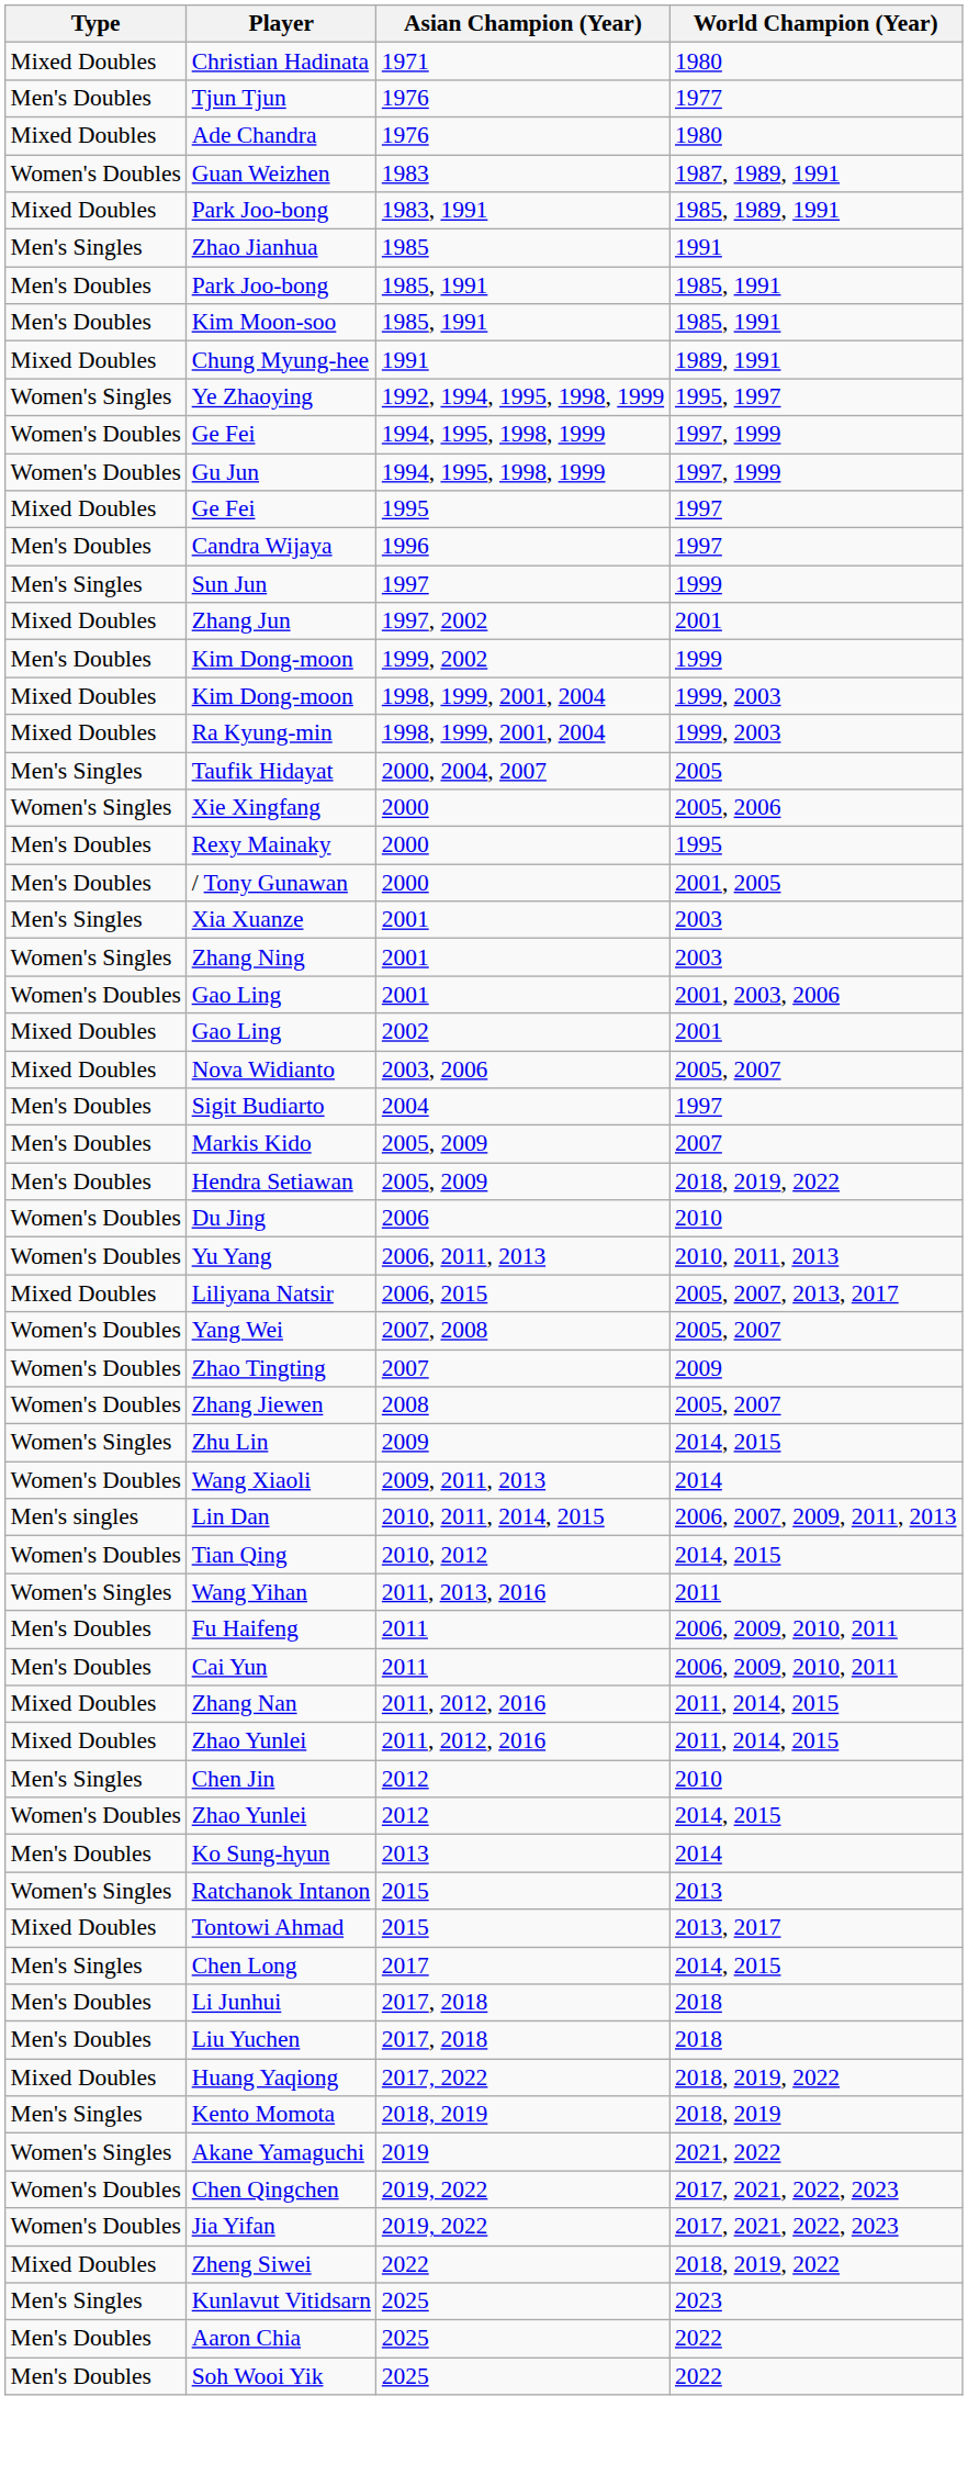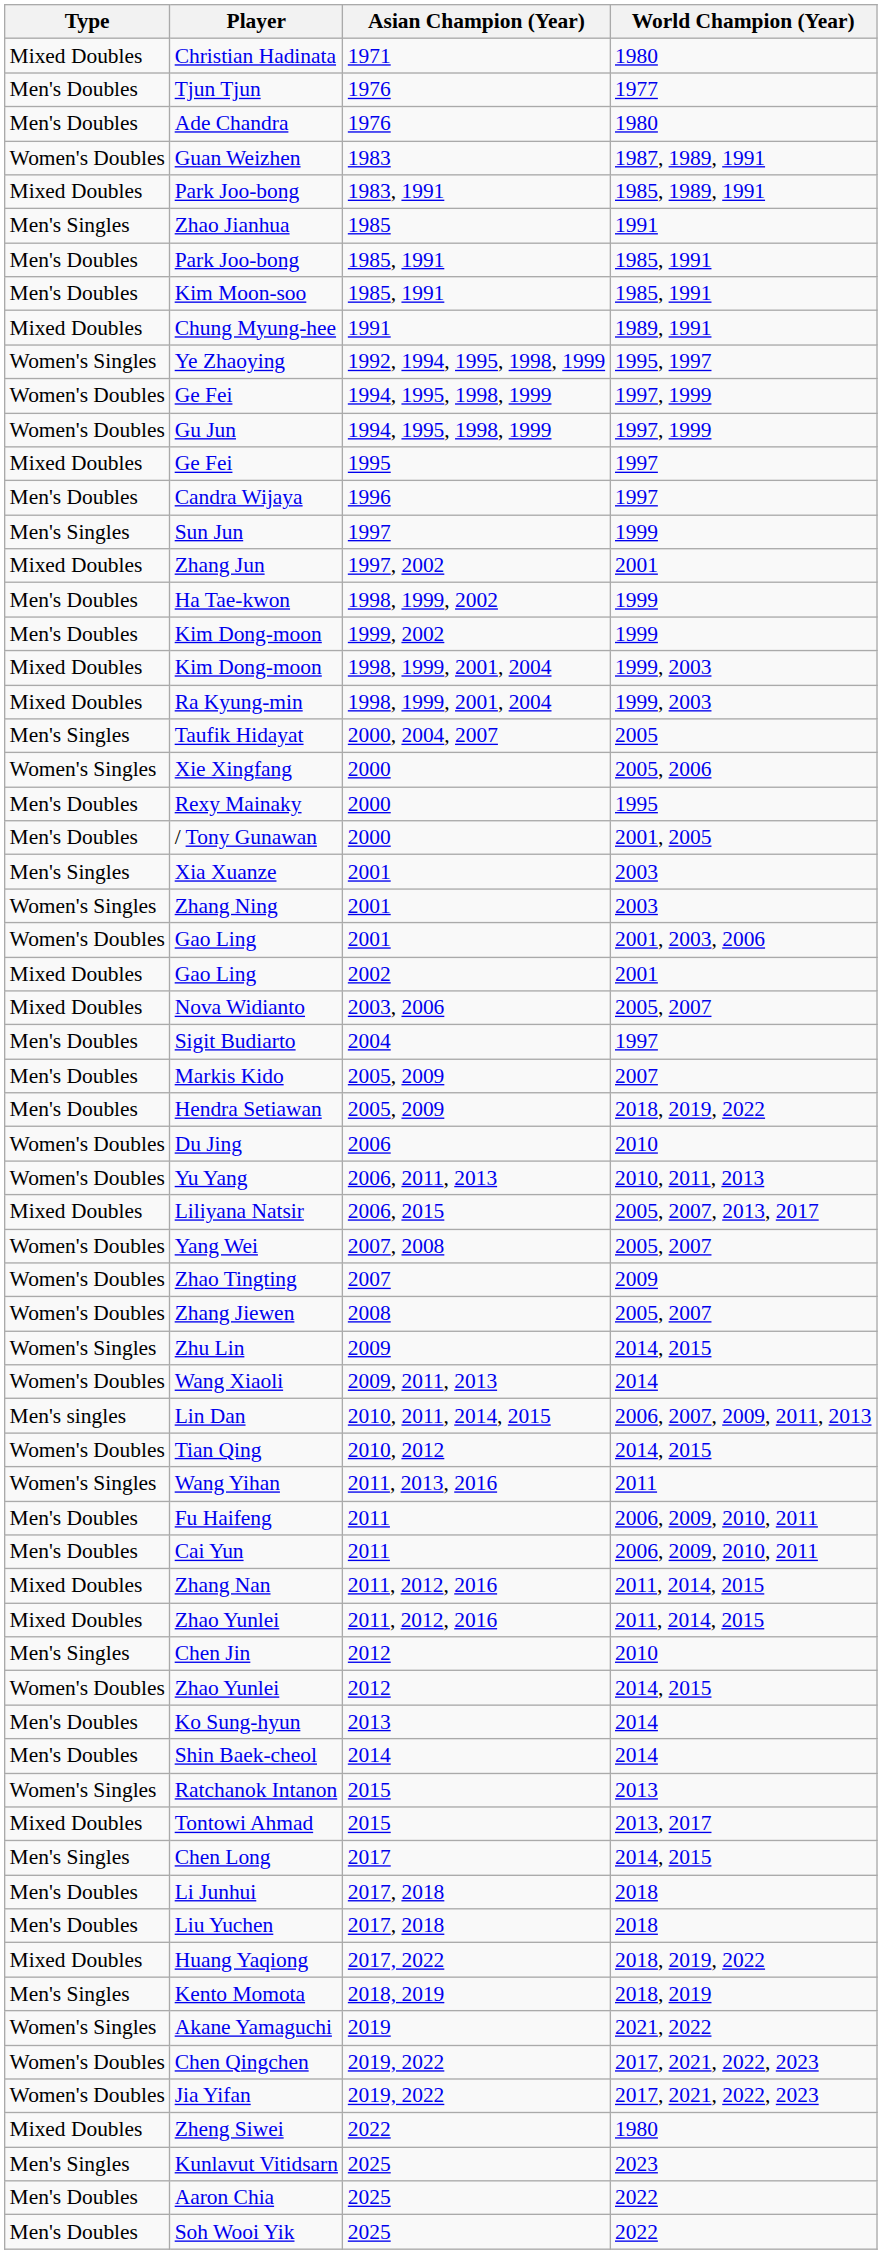Ade Chandra | Type: Mixed Doubles -> Men's Doubles
+ row: Men's Doubles | Ha Tae-kwon | 1998, 1999, 2002 | 1999
+ row: Men's Doubles | Shin Baek-cheol | 2014 | 2014
Zheng Siwei | World Champion (Year): 2018, 2019, 2022 -> 1980
